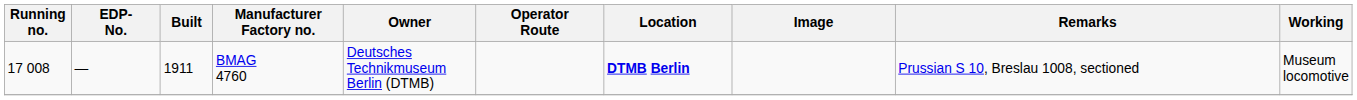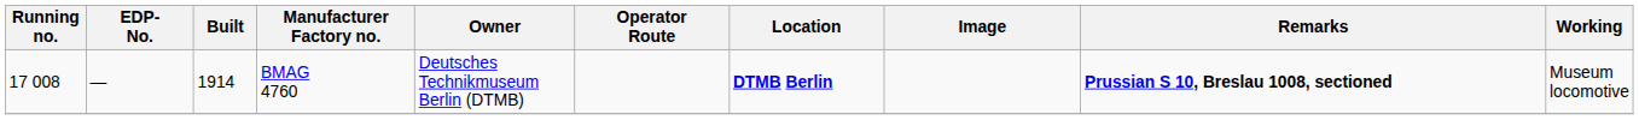BMAG 4760 | Built: 1911 -> 1914
BMAG 4760 | Remarks: normal -> bold
